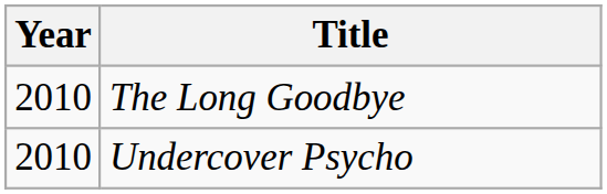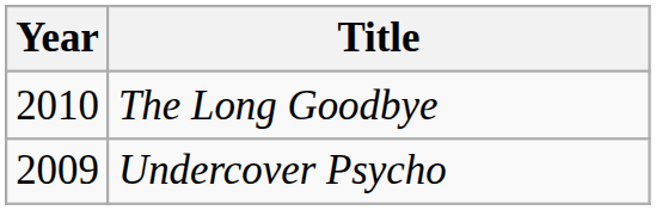Undercover Psycho | Year: 2010 -> 2009
